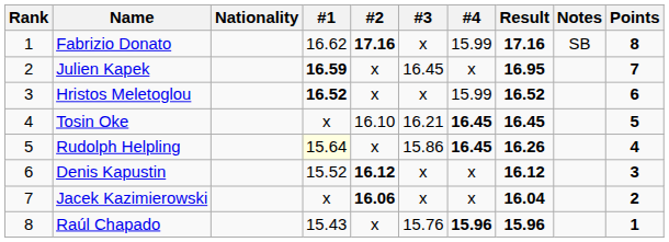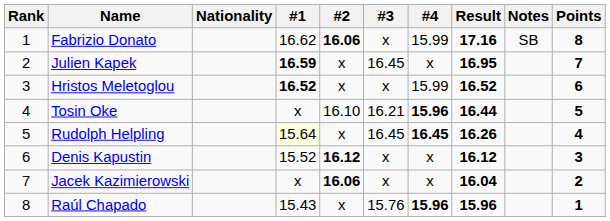Fabrizio Donato | #2: 17.16 -> 16.06
Tosin Oke | #4: 16.45 -> 15.96
Tosin Oke | Result: 16.45 -> 16.44
Rudolph Helpling | #3: 15.86 -> 16.45
